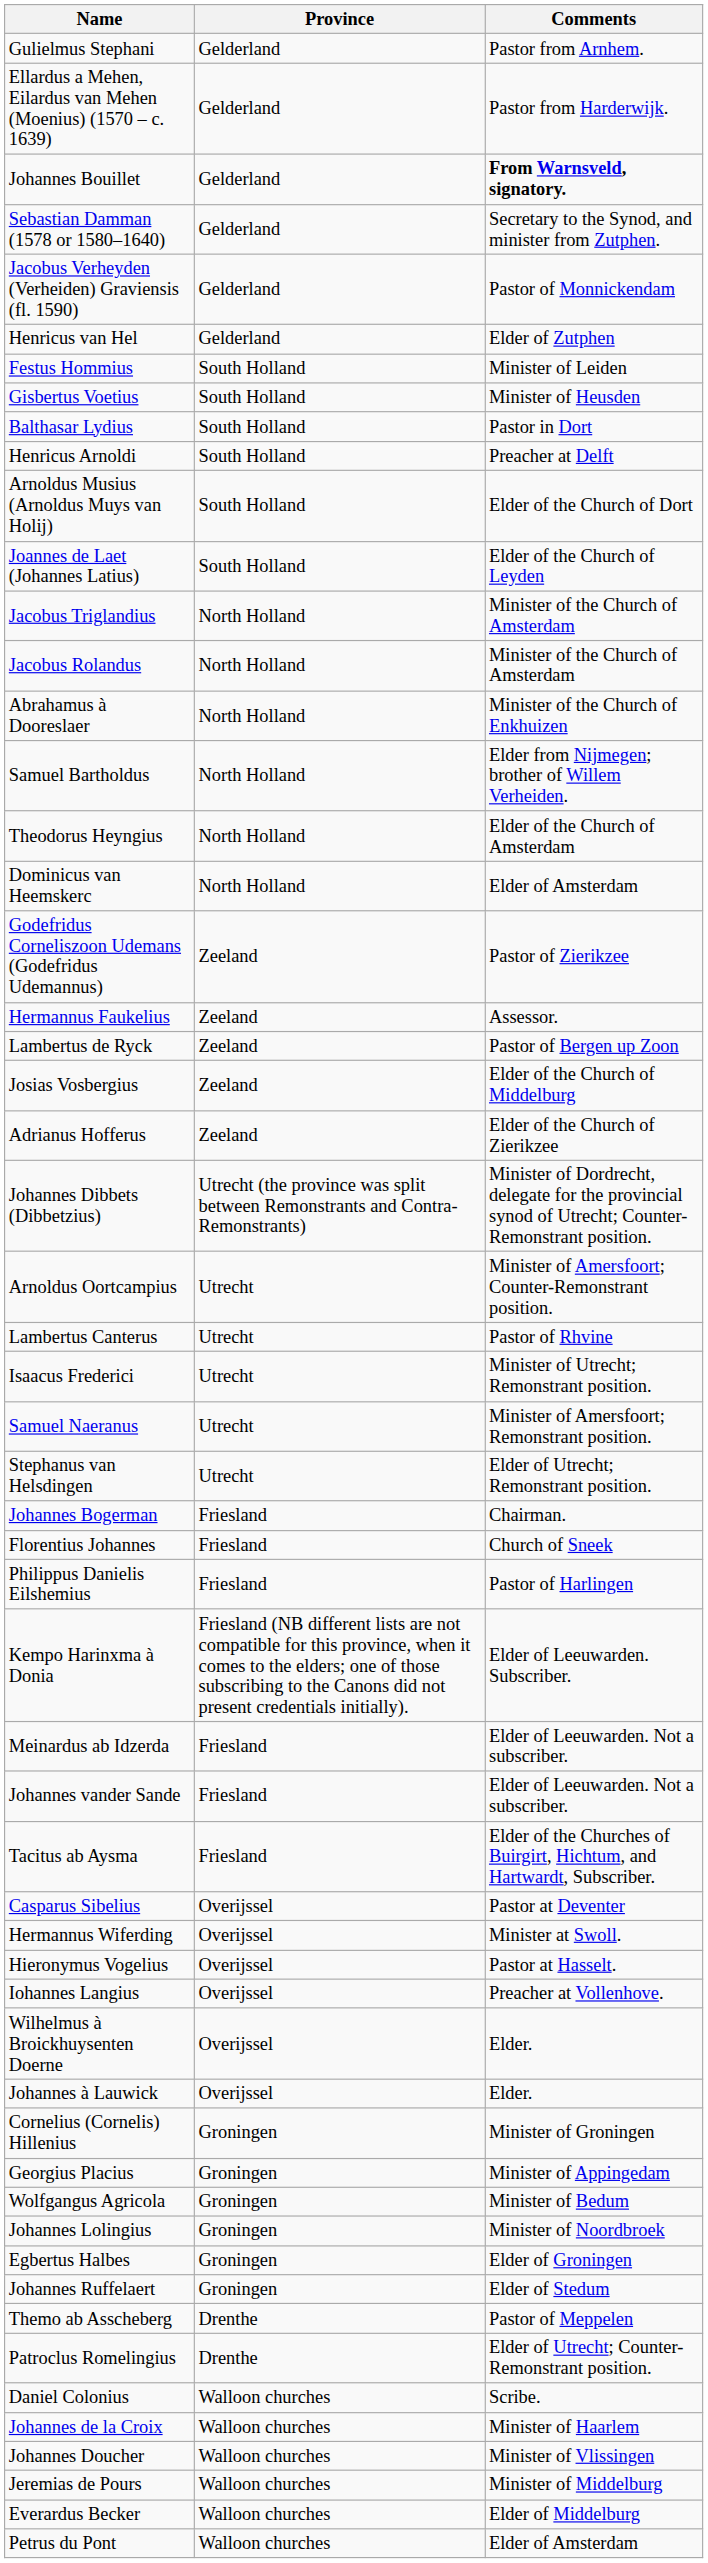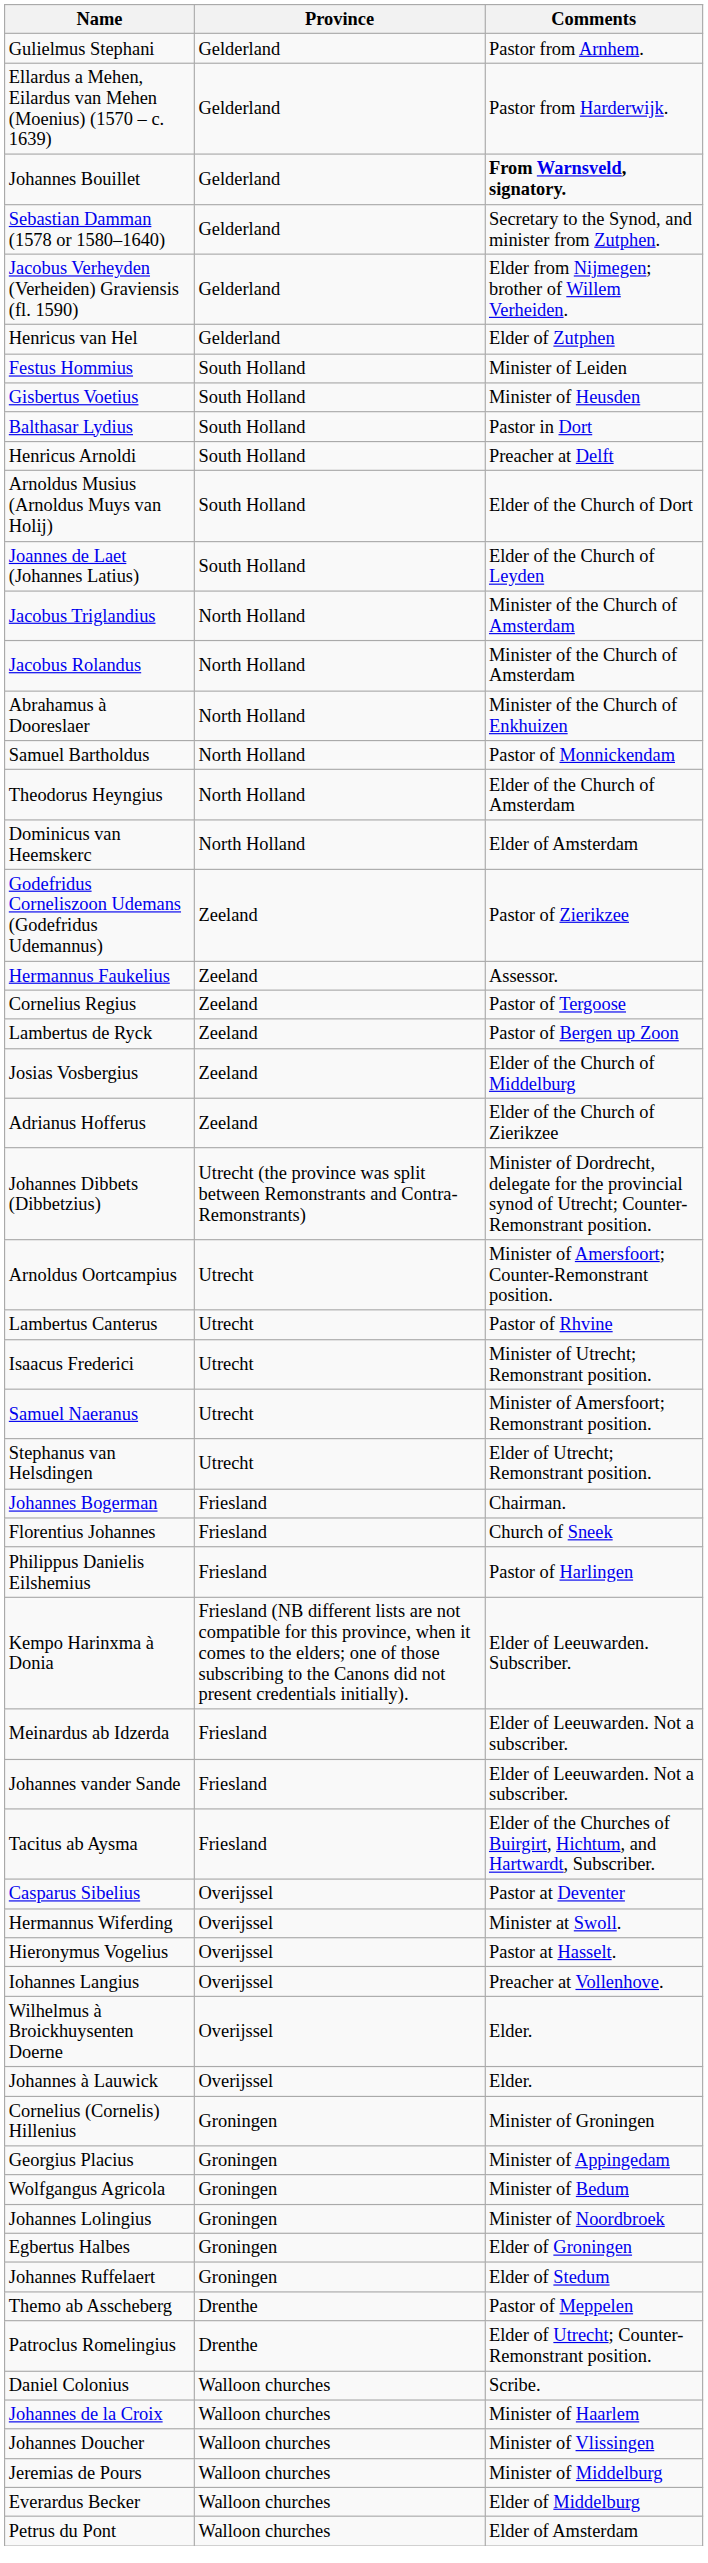Jacobus Verheyden (Verheiden) Graviensis (fl. 1590) | Comments: Pastor of Monnickendam -> Elder from Nijmegen; brother of Willem Verheiden.
Samuel Bartholdus | Comments: Elder from Nijmegen; brother of Willem Verheiden. -> Pastor of Monnickendam
+ row: Cornelius Regius | Zeeland | Pastor of Tergoose
